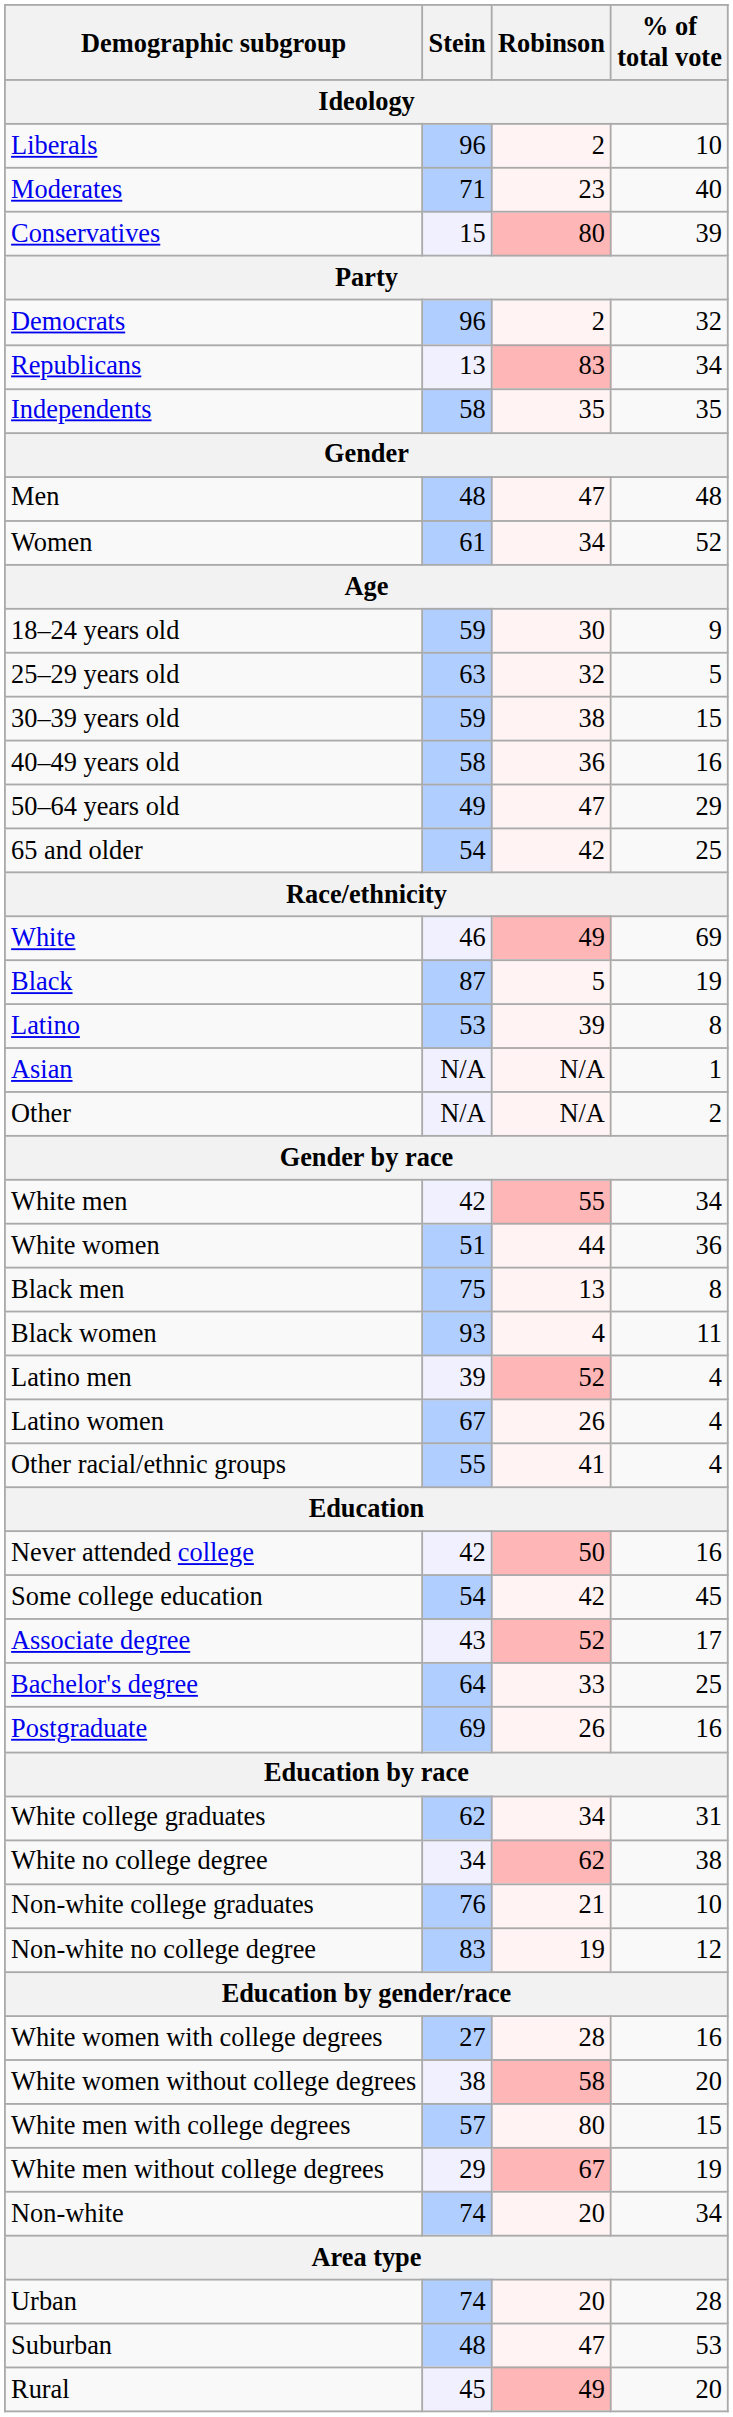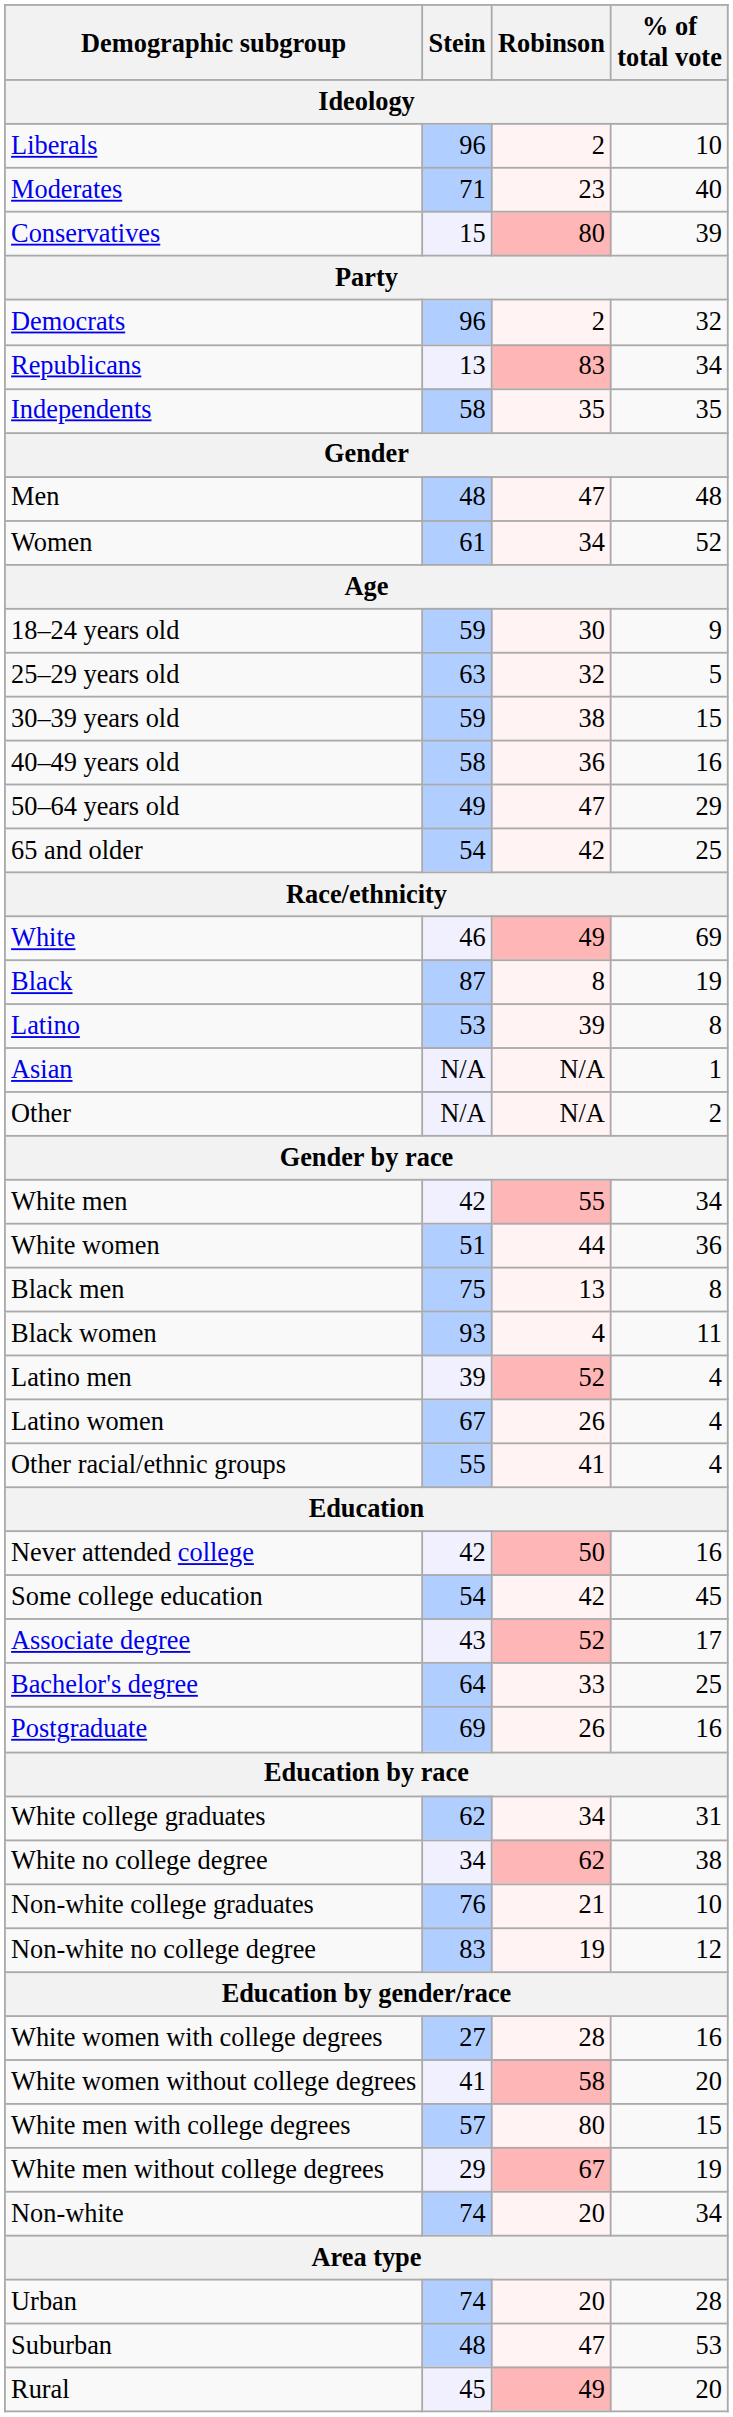Black | Robinson: 5 -> 8
White women without college degrees | Stein: 38 -> 41
